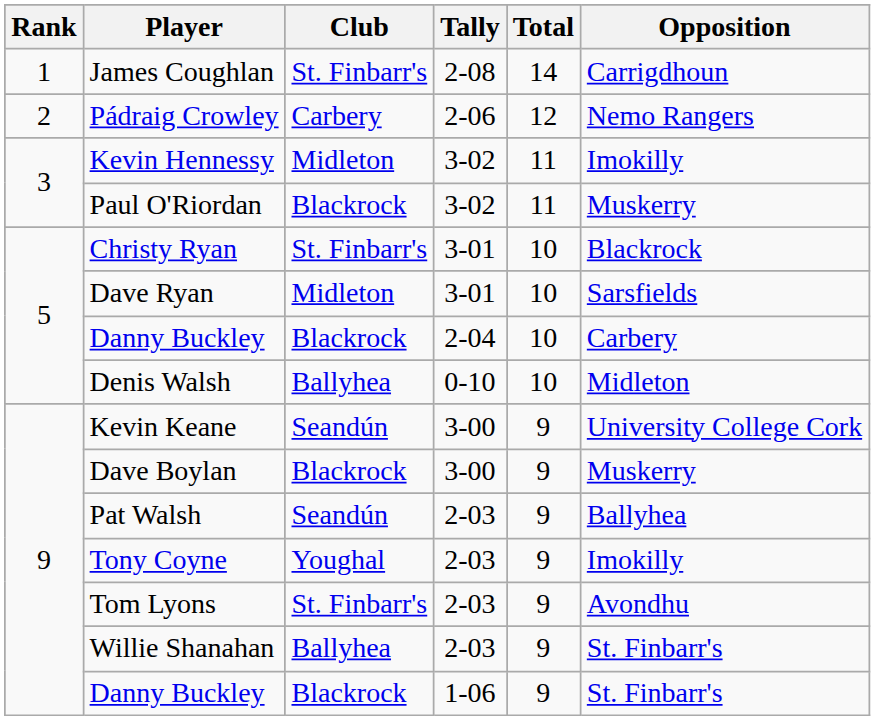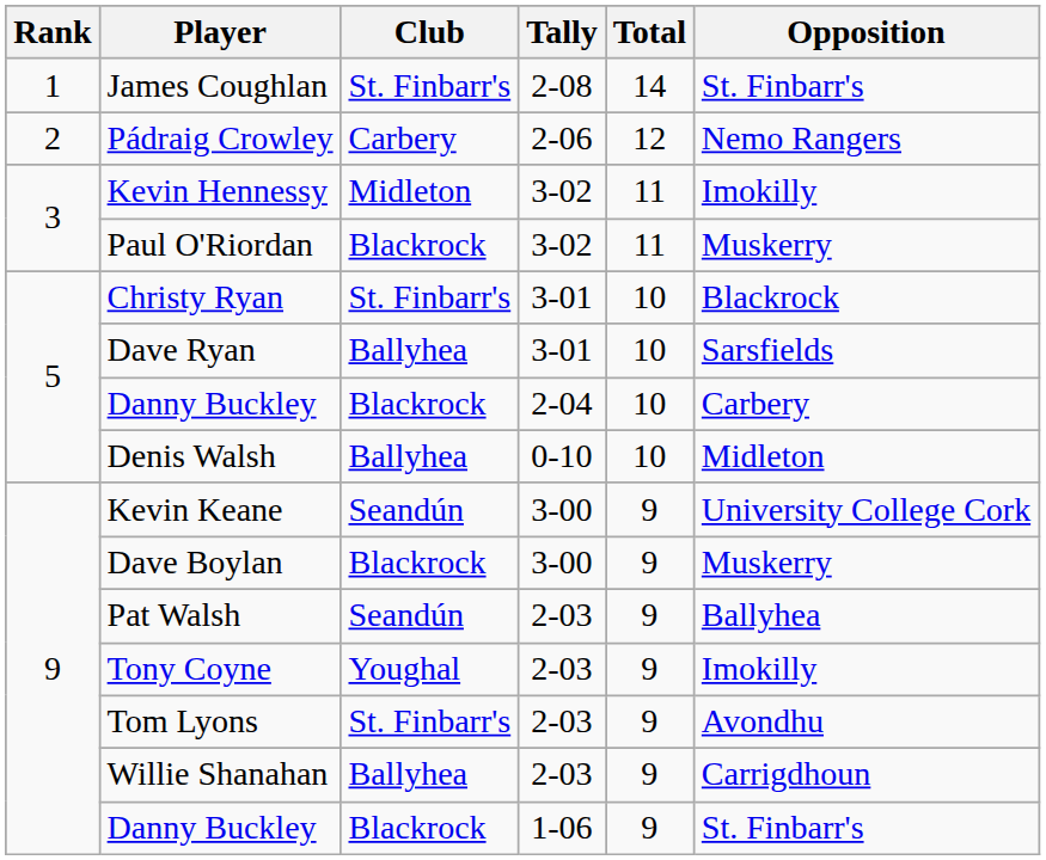James Coughlan | Opposition: Carrigdhoun -> St. Finbarr's
Dave Ryan | Club: Midleton -> Ballyhea
Willie Shanahan | Opposition: St. Finbarr's -> Carrigdhoun
